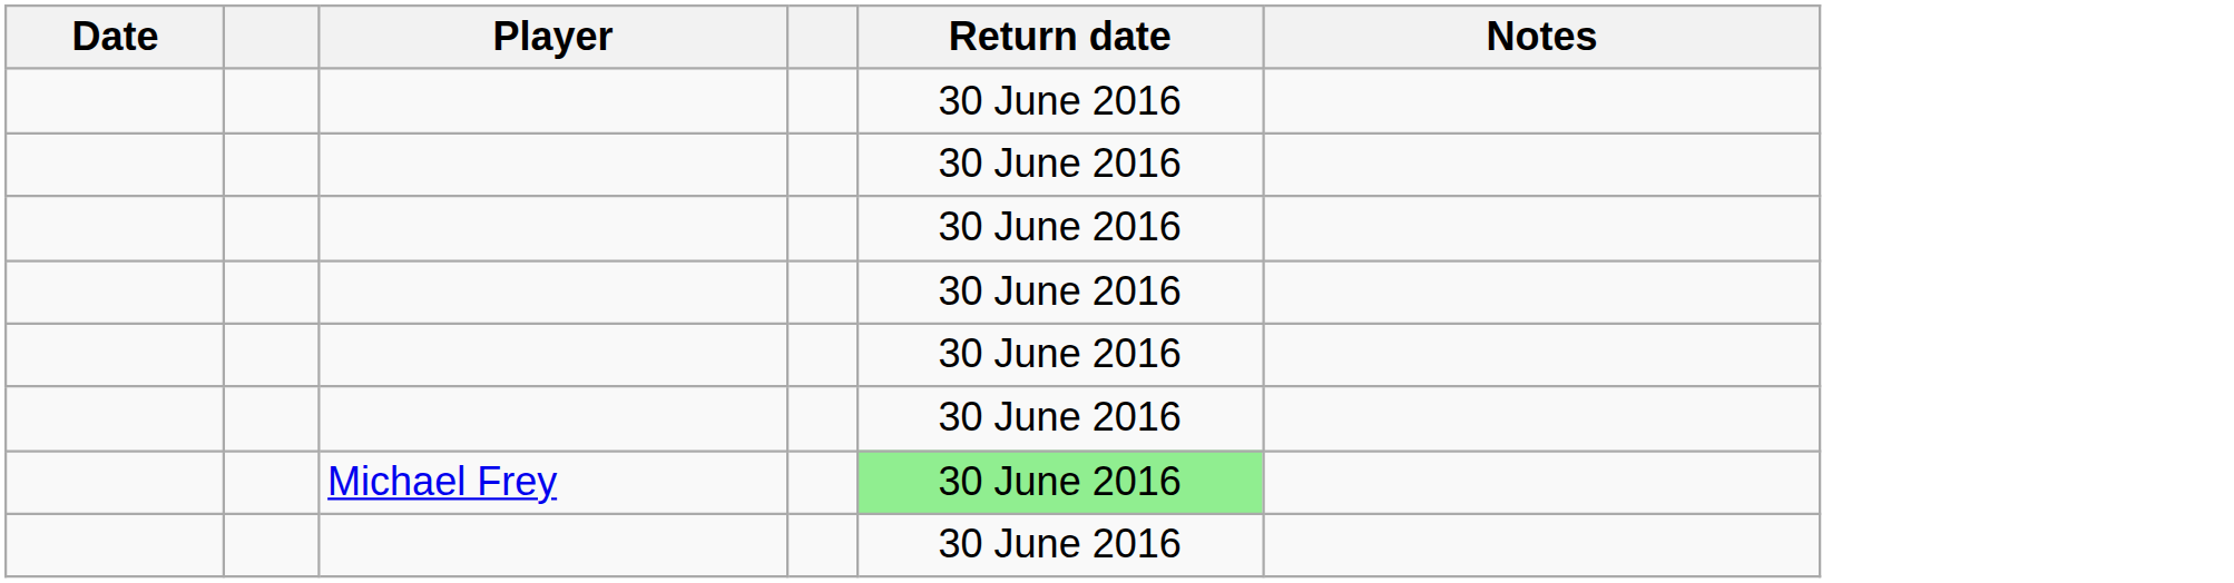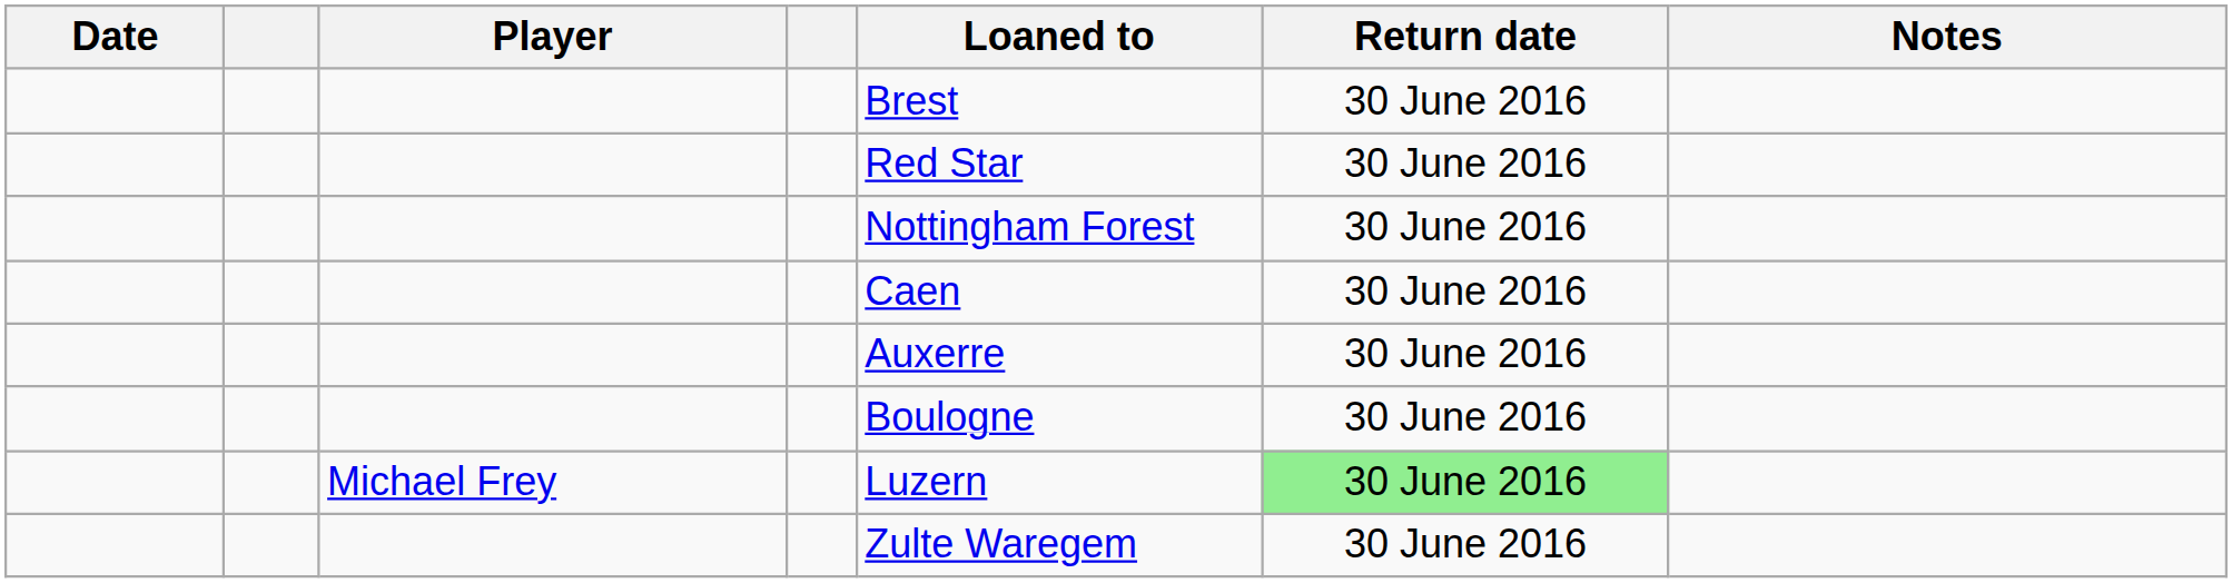+ column: Loaned to | Brest | Red Star | Nottingham Forest | Caen | Auxerre | Boulogne | Luzern | Zulte Waregem
